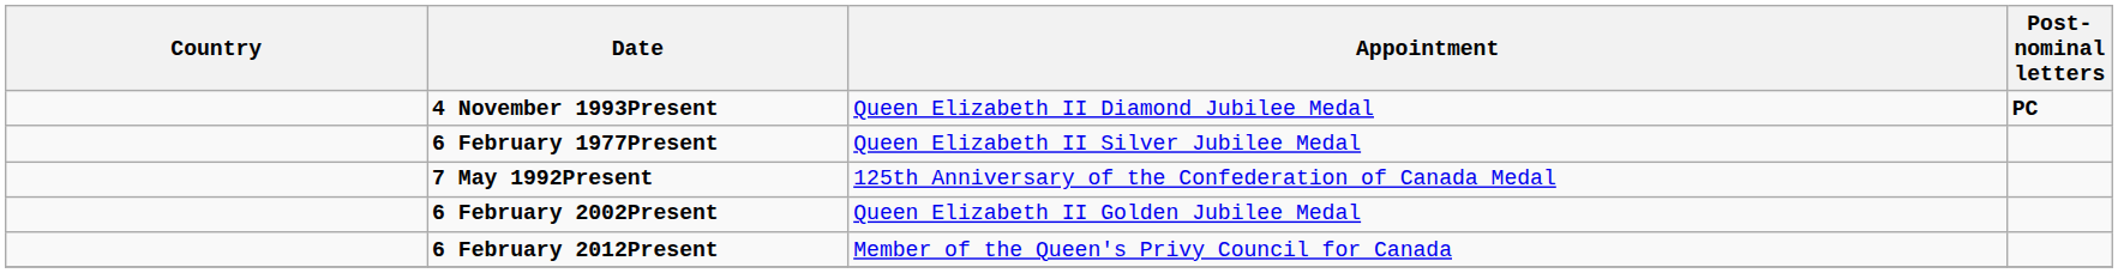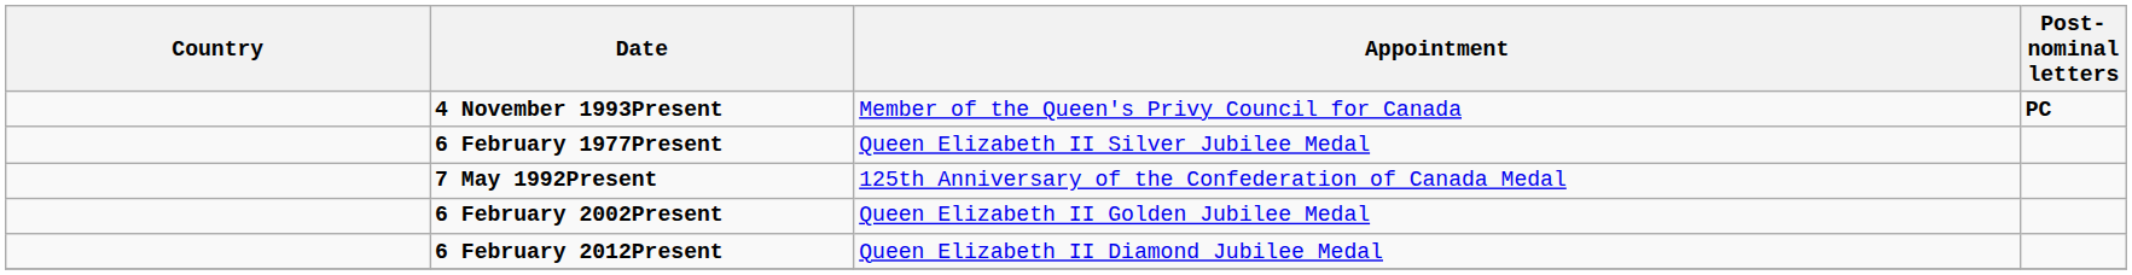4 November 1993Present | Appointment: Queen Elizabeth II Diamond Jubilee Medal -> Member of the Queen's Privy Council for Canada
6 February 2012Present | Appointment: Member of the Queen's Privy Council for Canada -> Queen Elizabeth II Diamond Jubilee Medal
